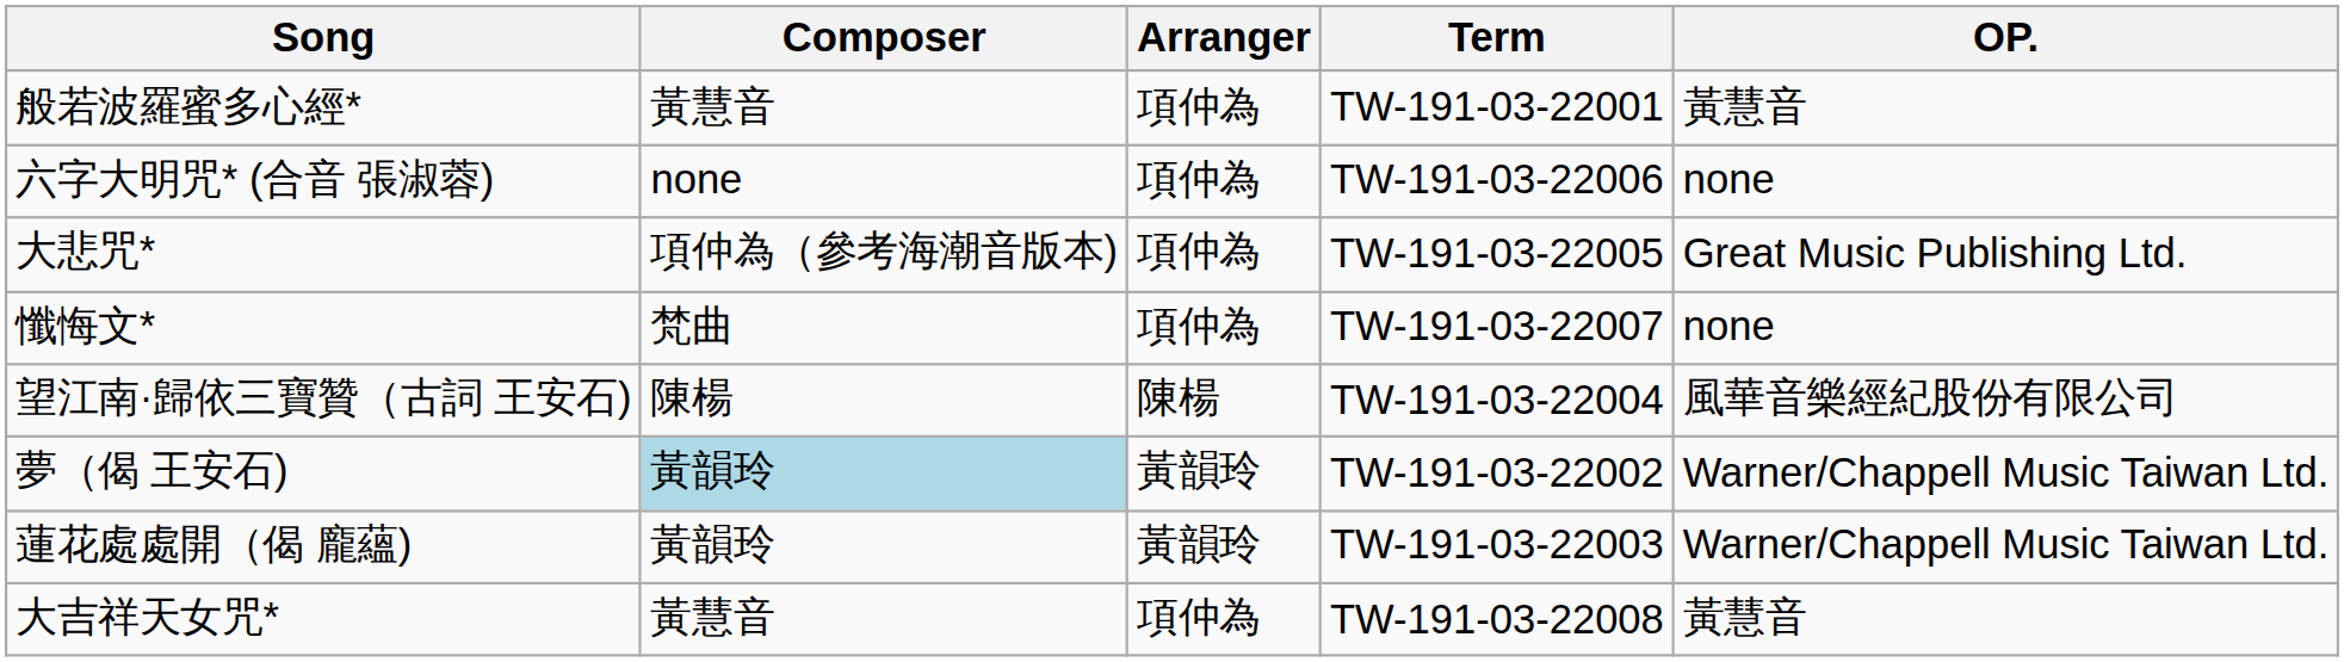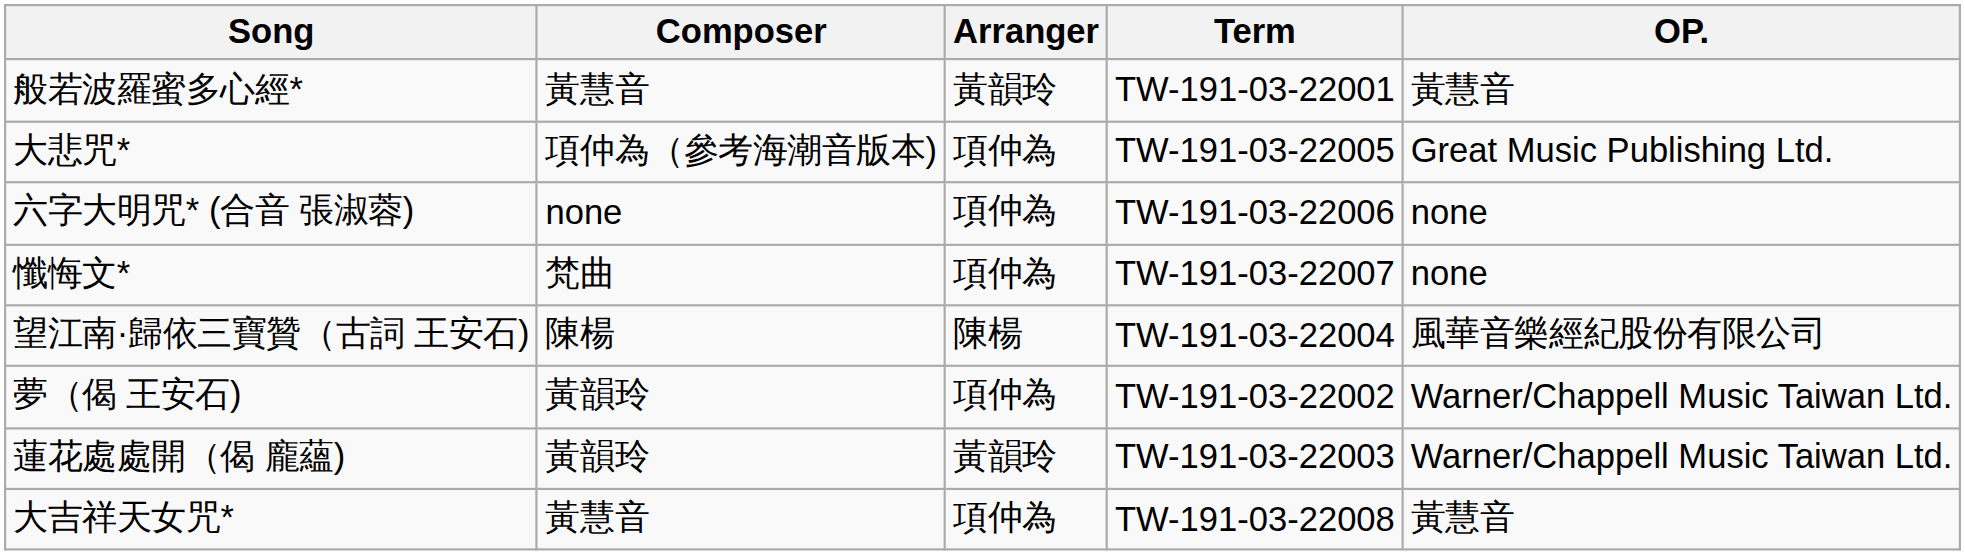般若波羅蜜多心經* | Arranger: 項仲為 -> 黃韻玲
rows swapped: 大悲咒* <-> 六字大明咒* (合音 張淑蓉)
夢（偈 王安石) | Composer: lightblue background -> no background
夢（偈 王安石) | Arranger: 黃韻玲 -> 項仲為
